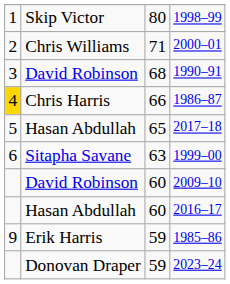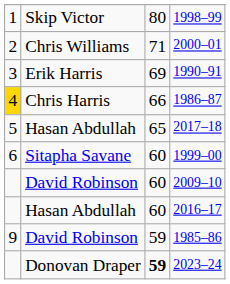1990–91 | column 2: David Robinson -> Erik Harris
1990–91 | column 3: 68 -> 69
1999–00 | column 3: 63 -> 60
1985–86 | column 2: Erik Harris -> David Robinson
2023–24 | column 3: normal -> bold
